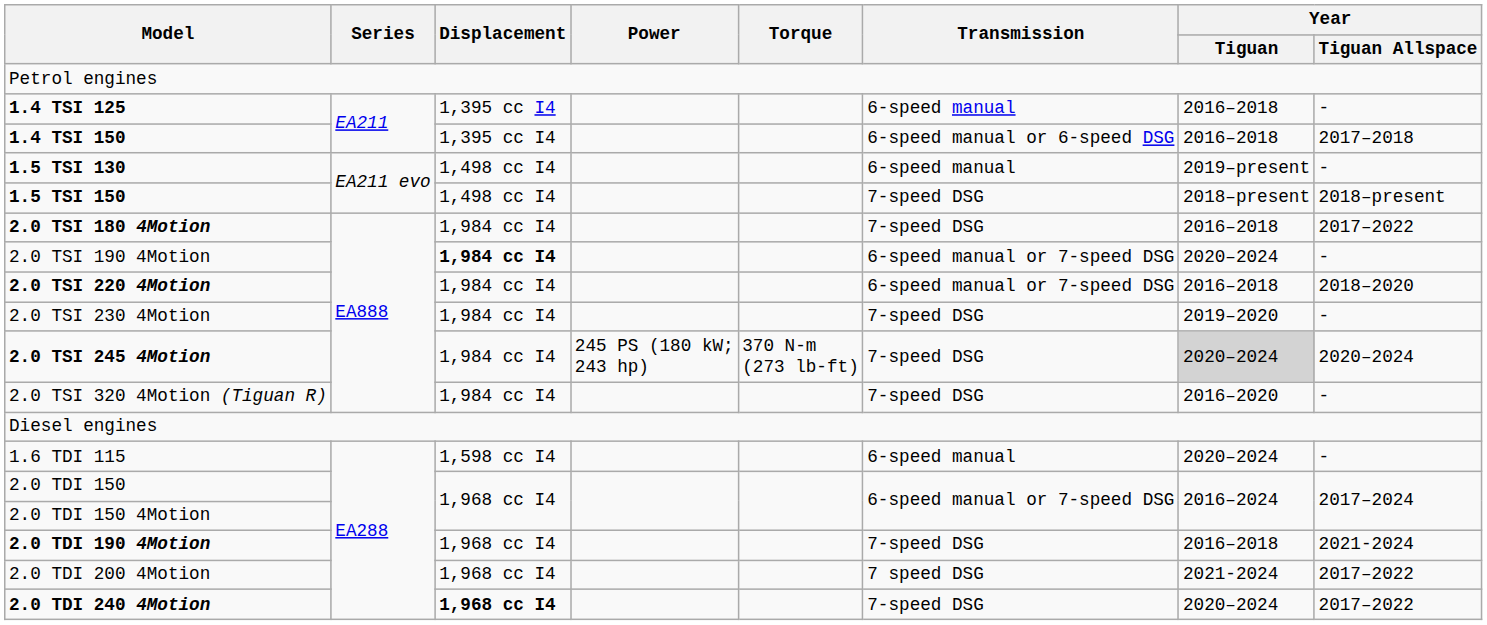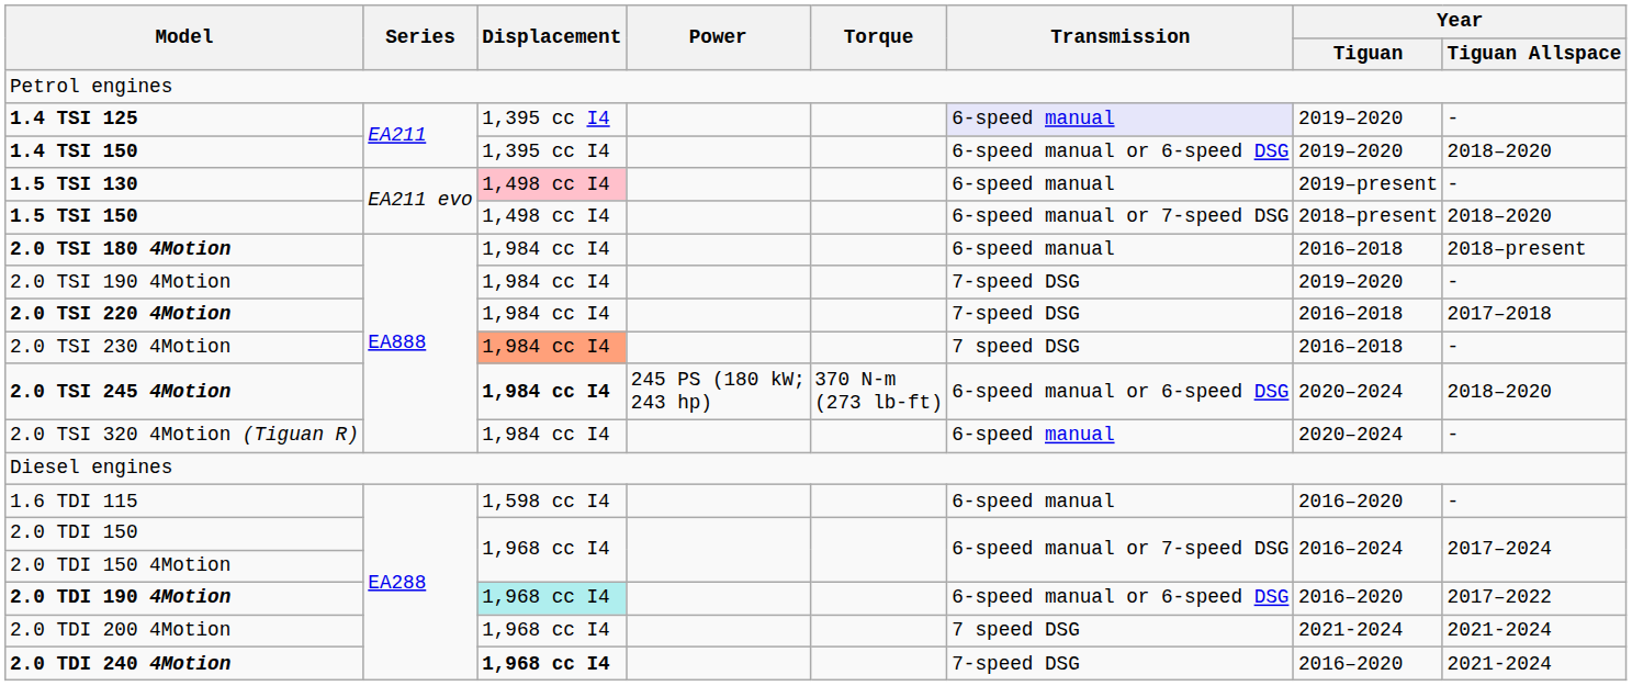1.4 TSI 125 | Transmission: no background -> lavender background
1.4 TSI 125 | Year / Tiguan: 2016–2018 -> 2019–2020
1.4 TSI 150 | Year / Tiguan: 2016–2018 -> 2019–2020
1.4 TSI 150 | Year / Tiguan Allspace: 2017–2018 -> 2018–2020
1.5 TSI 130 | Displacement: no background -> pink background
1.5 TSI 150 | Transmission: 7-speed DSG -> 6-speed manual or 7-speed DSG
1.5 TSI 150 | Year / Tiguan Allspace: 2018–present -> 2018–2020
2.0 TSI 180 4Motion | Transmission: 7-speed DSG -> 6-speed manual
2.0 TSI 180 4Motion | Year / Tiguan Allspace: 2017–2022 -> 2018–present
2.0 TSI 190 4Motion | Displacement: bold -> normal
2.0 TSI 190 4Motion | Transmission: 6-speed manual or 7-speed DSG -> 7-speed DSG
2.0 TSI 190 4Motion | Year / Tiguan: 2020–2024 -> 2019–2020
2.0 TSI 220 4Motion | Transmission: 6-speed manual or 7-speed DSG -> 7-speed DSG
2.0 TSI 220 4Motion | Year / Tiguan Allspace: 2018–2020 -> 2017–2018
2.0 TSI 230 4Motion | Displacement: no background -> lightsalmon background
2.0 TSI 230 4Motion | Transmission: 7-speed DSG -> 7 speed DSG
2.0 TSI 230 4Motion | Year / Tiguan: 2019–2020 -> 2016–2018
2.0 TSI 245 4Motion | Displacement: normal -> bold
2.0 TSI 245 4Motion | Transmission: 7-speed DSG -> 6-speed manual or 6-speed DSG
2.0 TSI 245 4Motion | Year / Tiguan: lightgrey background -> no background
2.0 TSI 245 4Motion | Year / Tiguan Allspace: 2020–2024 -> 2018–2020
2.0 TSI 320 4Motion (Tiguan R) | Transmission: 7-speed DSG -> 6-speed manual
2.0 TSI 320 4Motion (Tiguan R) | Year / Tiguan: 2016–2020 -> 2020–2024
1.6 TDI 115 | Year / Tiguan: 2020–2024 -> 2016–2020
2.0 TDI 190 4Motion | Displacement: no background -> paleturquoise background
2.0 TDI 190 4Motion | Transmission: 7-speed DSG -> 6-speed manual or 6-speed DSG
2.0 TDI 190 4Motion | Year / Tiguan: 2016–2018 -> 2016–2020
2.0 TDI 190 4Motion | Year / Tiguan Allspace: 2021-2024 -> 2017–2022
2.0 TDI 200 4Motion | Year / Tiguan Allspace: 2017–2022 -> 2021-2024
2.0 TDI 240 4Motion | Year / Tiguan: 2020–2024 -> 2016–2020
2.0 TDI 240 4Motion | Year / Tiguan Allspace: 2017–2022 -> 2021-2024
